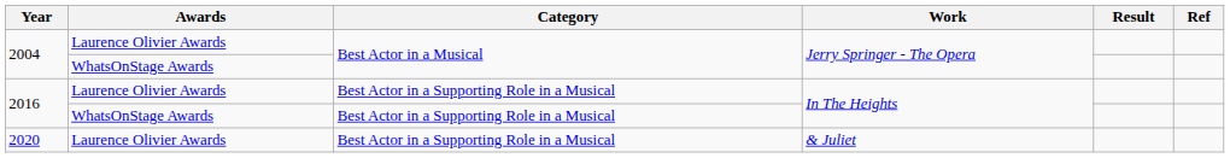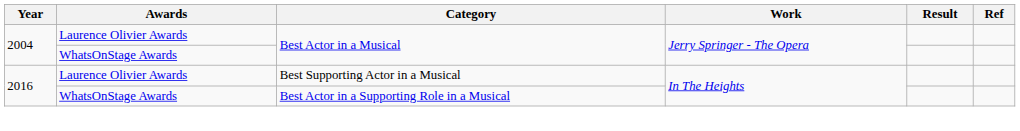2016 / Laurence Olivier Awards | Category: Best Actor in a Supporting Role in a Musical -> Best Supporting Actor in a Musical
- row: 2020 | Laurence Olivier Awards | Best Actor in a Supporting Role in a Musical | & Juliet
